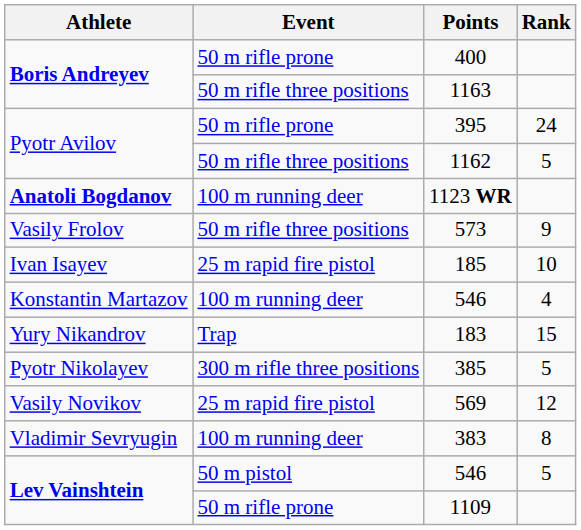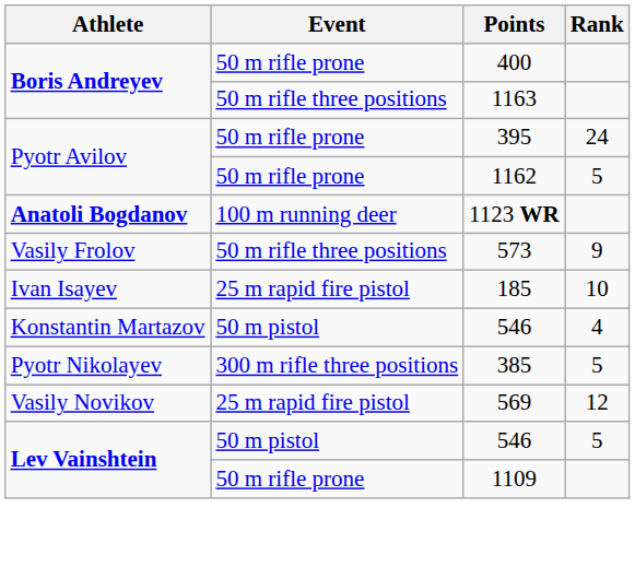1162 | Event: 50 m rifle three positions -> 50 m rifle prone
Konstantin Martazov / 546 | Event: 100 m running deer -> 50 m pistol
- row: Yury Nikandrov | Trap | 183 | 15
- row: Vladimir Sevryugin | 100 m running deer | 383 | 8
